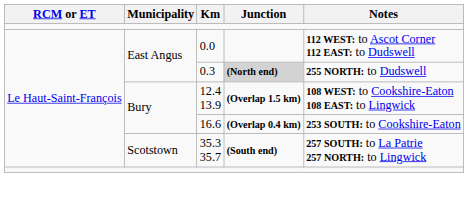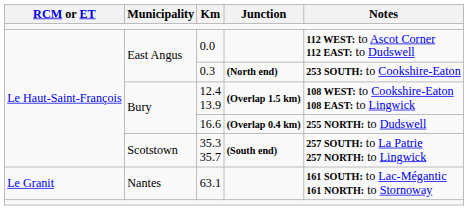0.3 | Junction: lightgrey background -> no background
0.3 | Notes: 255 NORTH: to Dudswell -> 253 SOUTH: to Cookshire-Eaton
16.6 | Notes: 253 SOUTH: to Cookshire-Eaton -> 255 NORTH: to Dudswell
+ row: Le Granit | Nantes | 63.1 | 161 SOUTH: to Lac-Mégantic 161 NORTH: to Stornoway
